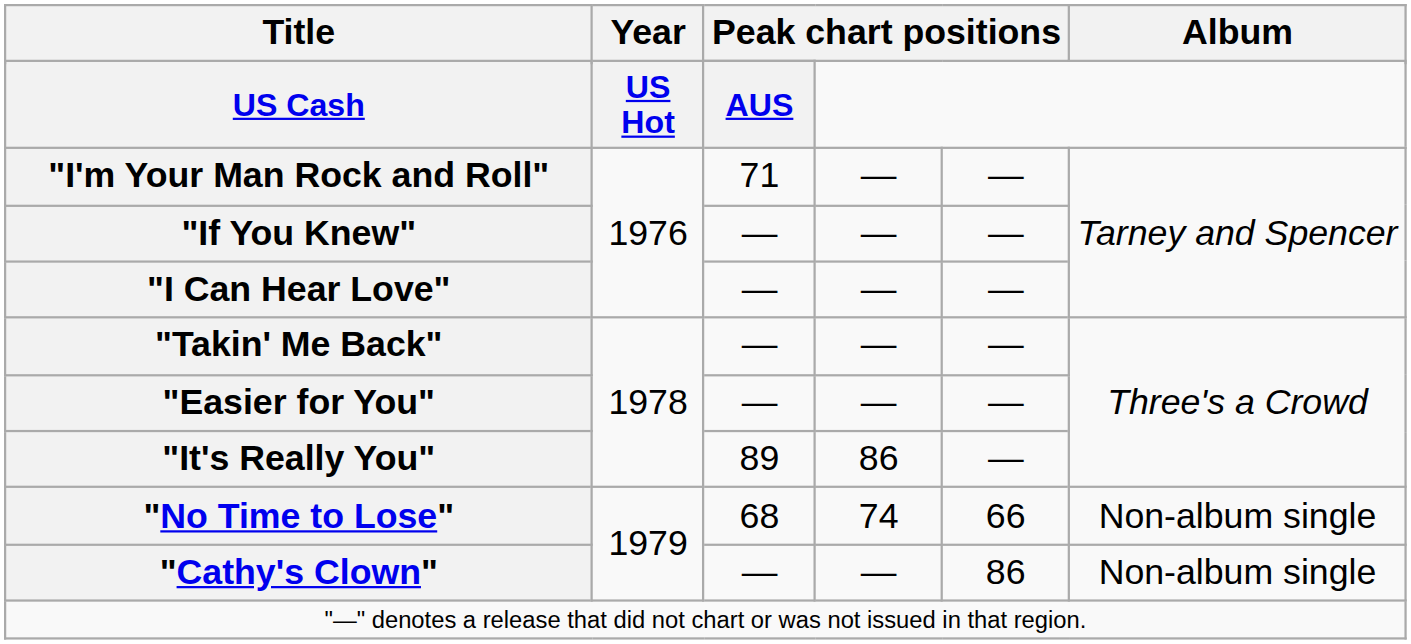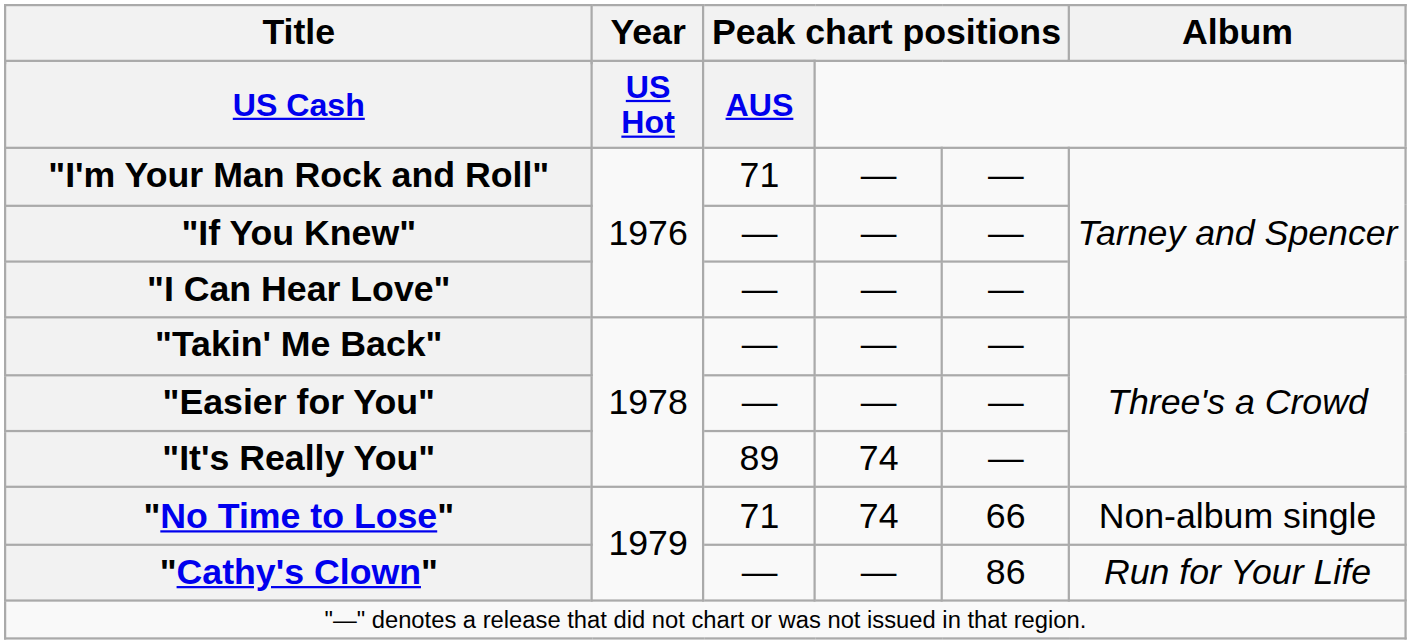"It's Really You" | column 4: 86 -> 74
"No Time to Lose" | column 3: 68 -> 71
"Cathy's Clown" | Album: Non-album single -> Run for Your Life
